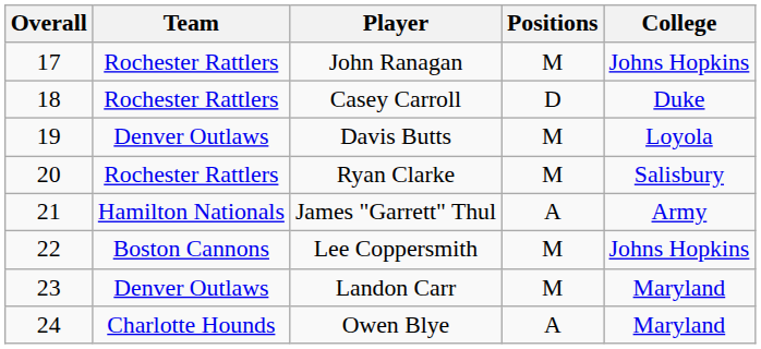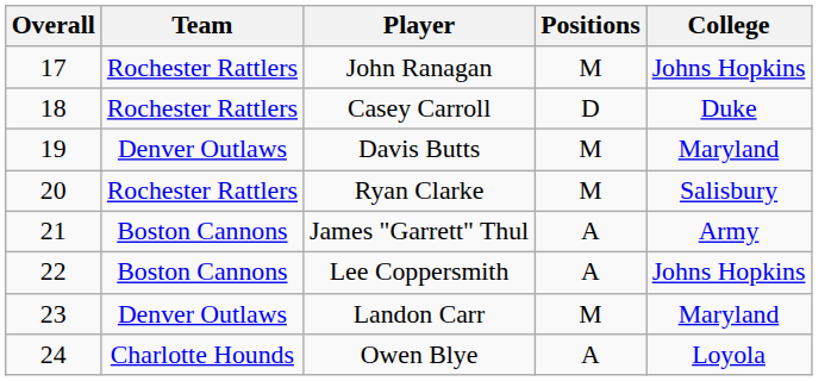Davis Butts | College: Loyola -> Maryland
James "Garrett" Thul | Team: Hamilton Nationals -> Boston Cannons
Lee Coppersmith | Positions: M -> A
Owen Blye | College: Maryland -> Loyola
